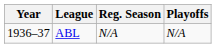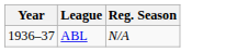- column: Playoffs | N/A
